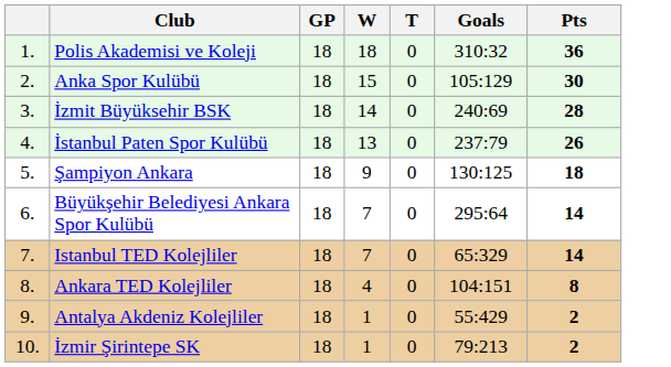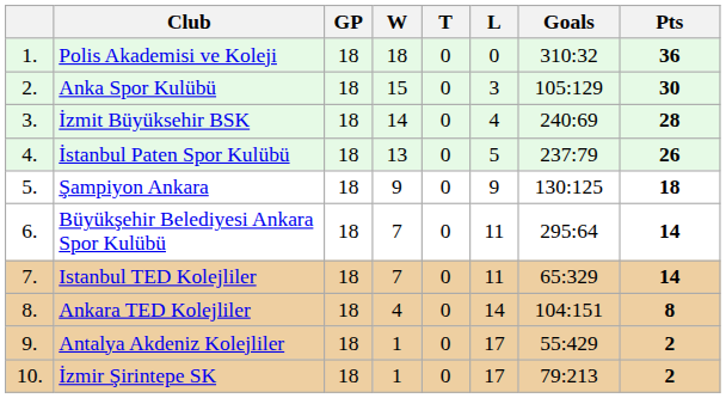+ column: L | 0 | 3 | 4 | 5 | 9 | 11 | 11 | 14 | 17 | 17
